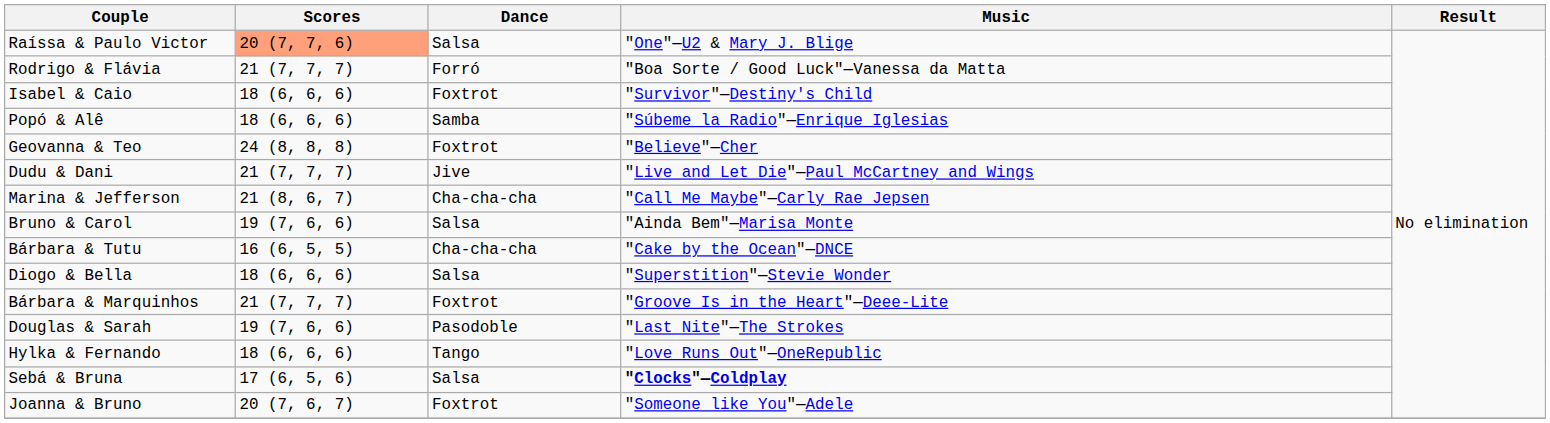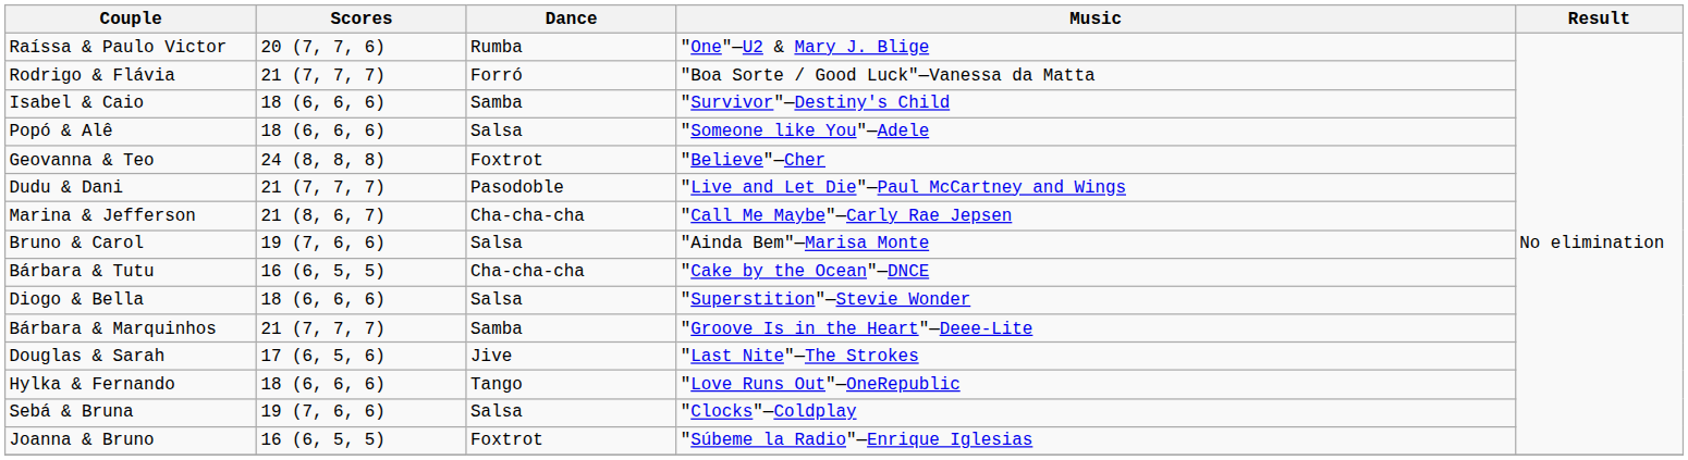Raíssa & Paulo Victor | Scores: lightsalmon background -> no background
Raíssa & Paulo Victor | Dance: Salsa -> Rumba
Isabel & Caio | Dance: Foxtrot -> Samba
Popó & Alê | Dance: Samba -> Salsa
Popó & Alê | Music: "Súbeme la Radio"—Enrique Iglesias -> "Someone like You"—Adele
Dudu & Dani | Dance: Jive -> Pasodoble
Bárbara & Marquinhos | Dance: Foxtrot -> Samba
Douglas & Sarah | Scores: 19 (7, 6, 6) -> 17 (6, 5, 6)
Douglas & Sarah | Dance: Pasodoble -> Jive
Sebá & Bruna | Scores: 17 (6, 5, 6) -> 19 (7, 6, 6)
Sebá & Bruna | Music: bold -> normal
Joanna & Bruno | Scores: 20 (7, 6, 7) -> 16 (6, 5, 5)
Joanna & Bruno | Music: "Someone like You"—Adele -> "Súbeme la Radio"—Enrique Iglesias
